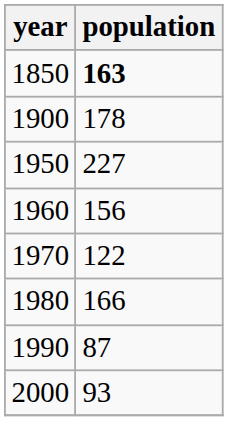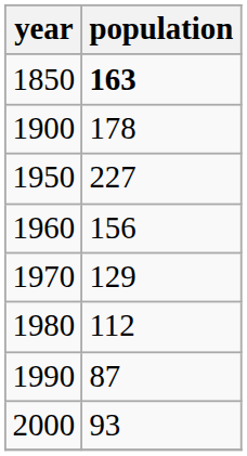1970 | population: 122 -> 129
1980 | population: 166 -> 112
